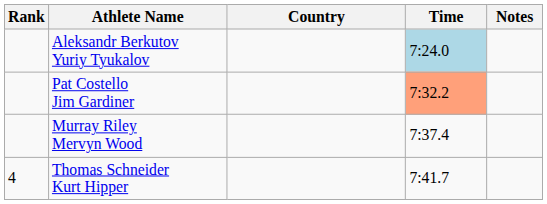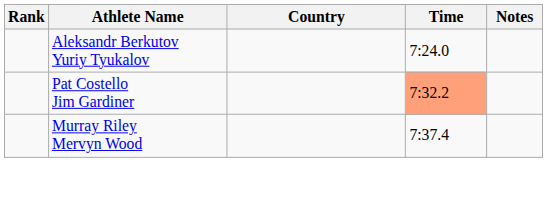Aleksandr Berkutov Yuriy Tyukalov | Time: lightblue background -> no background
- row: 4 | Thomas Schneider Kurt Hipper | 7:41.7
